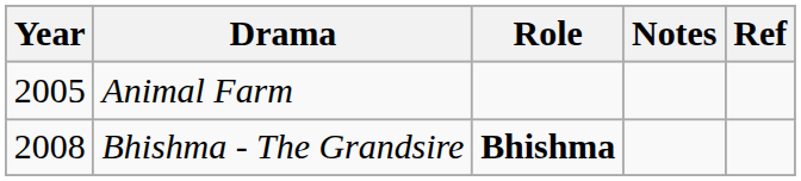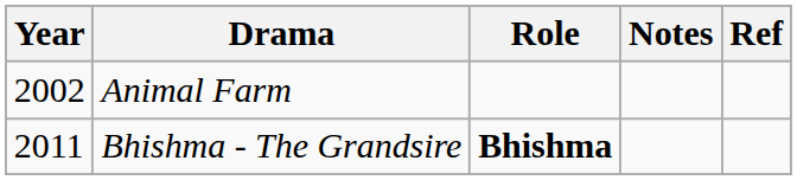Animal Farm | Year: 2005 -> 2002
Bhishma - The Grandsire | Year: 2008 -> 2011
